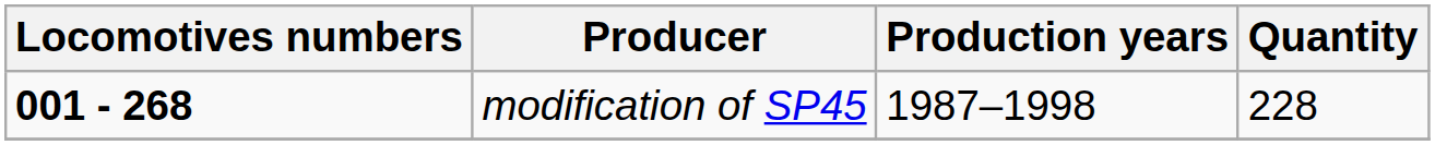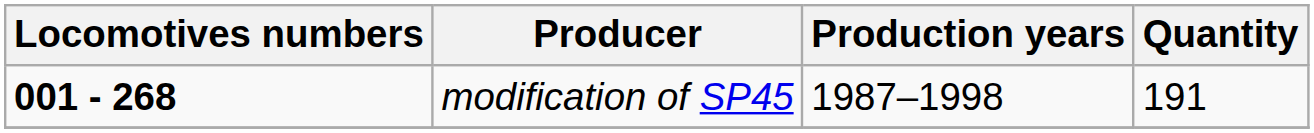modification of SP45 | Quantity: 228 -> 191
